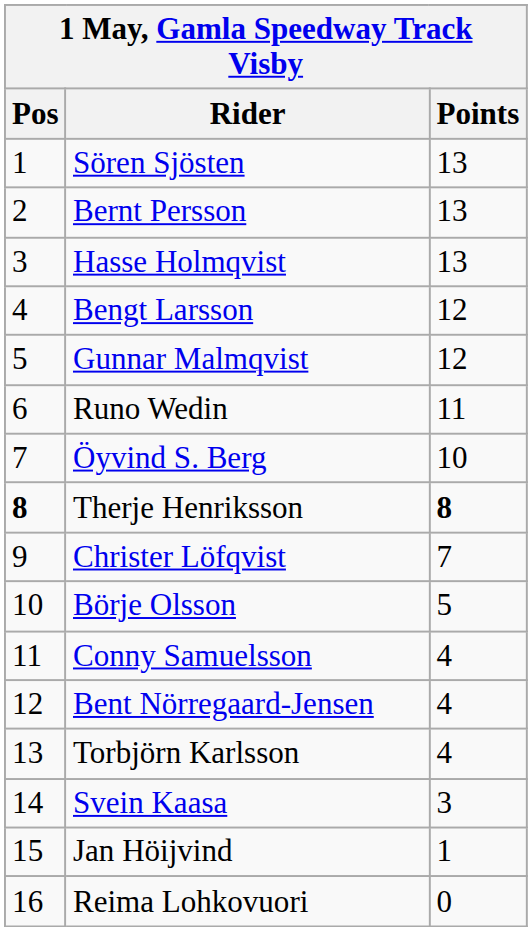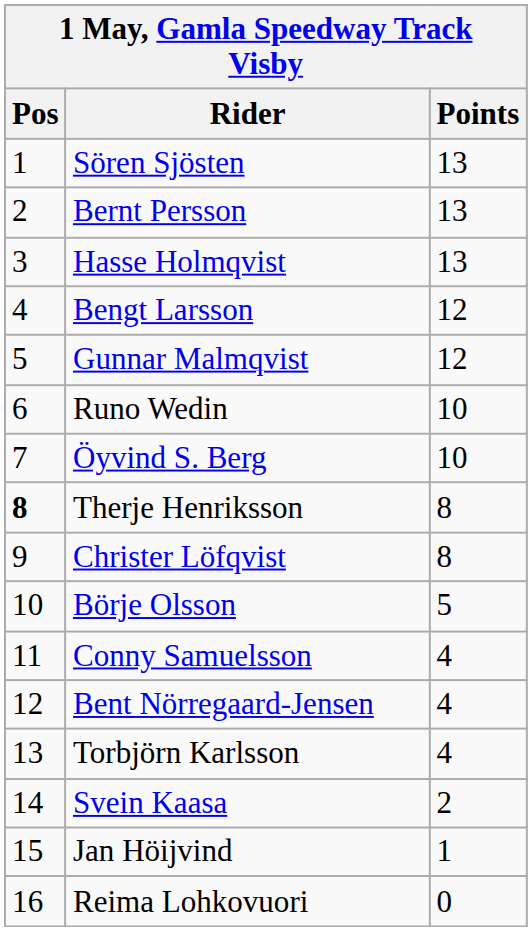Runo Wedin | Points: 11 -> 10
Therje Henriksson | Points: bold -> normal
Christer Löfqvist | Points: 7 -> 8
Svein Kaasa | Points: 3 -> 2
